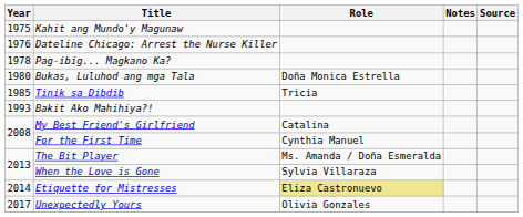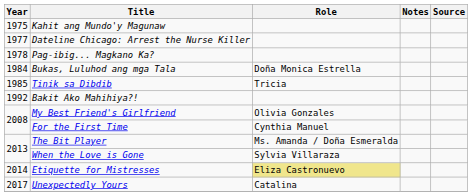Dateline Chicago: Arrest the Nurse Killer | Year: 1976 -> 1977
Bukas, Luluhod ang mga Tala | Year: 1980 -> 1984
Bakit Ako Mahihiya?! | Year: 1993 -> 1992
My Best Friend's Girlfriend | Role: Catalina -> Olivia Gonzales
Unexpectedly Yours | Role: Olivia Gonzales -> Catalina
